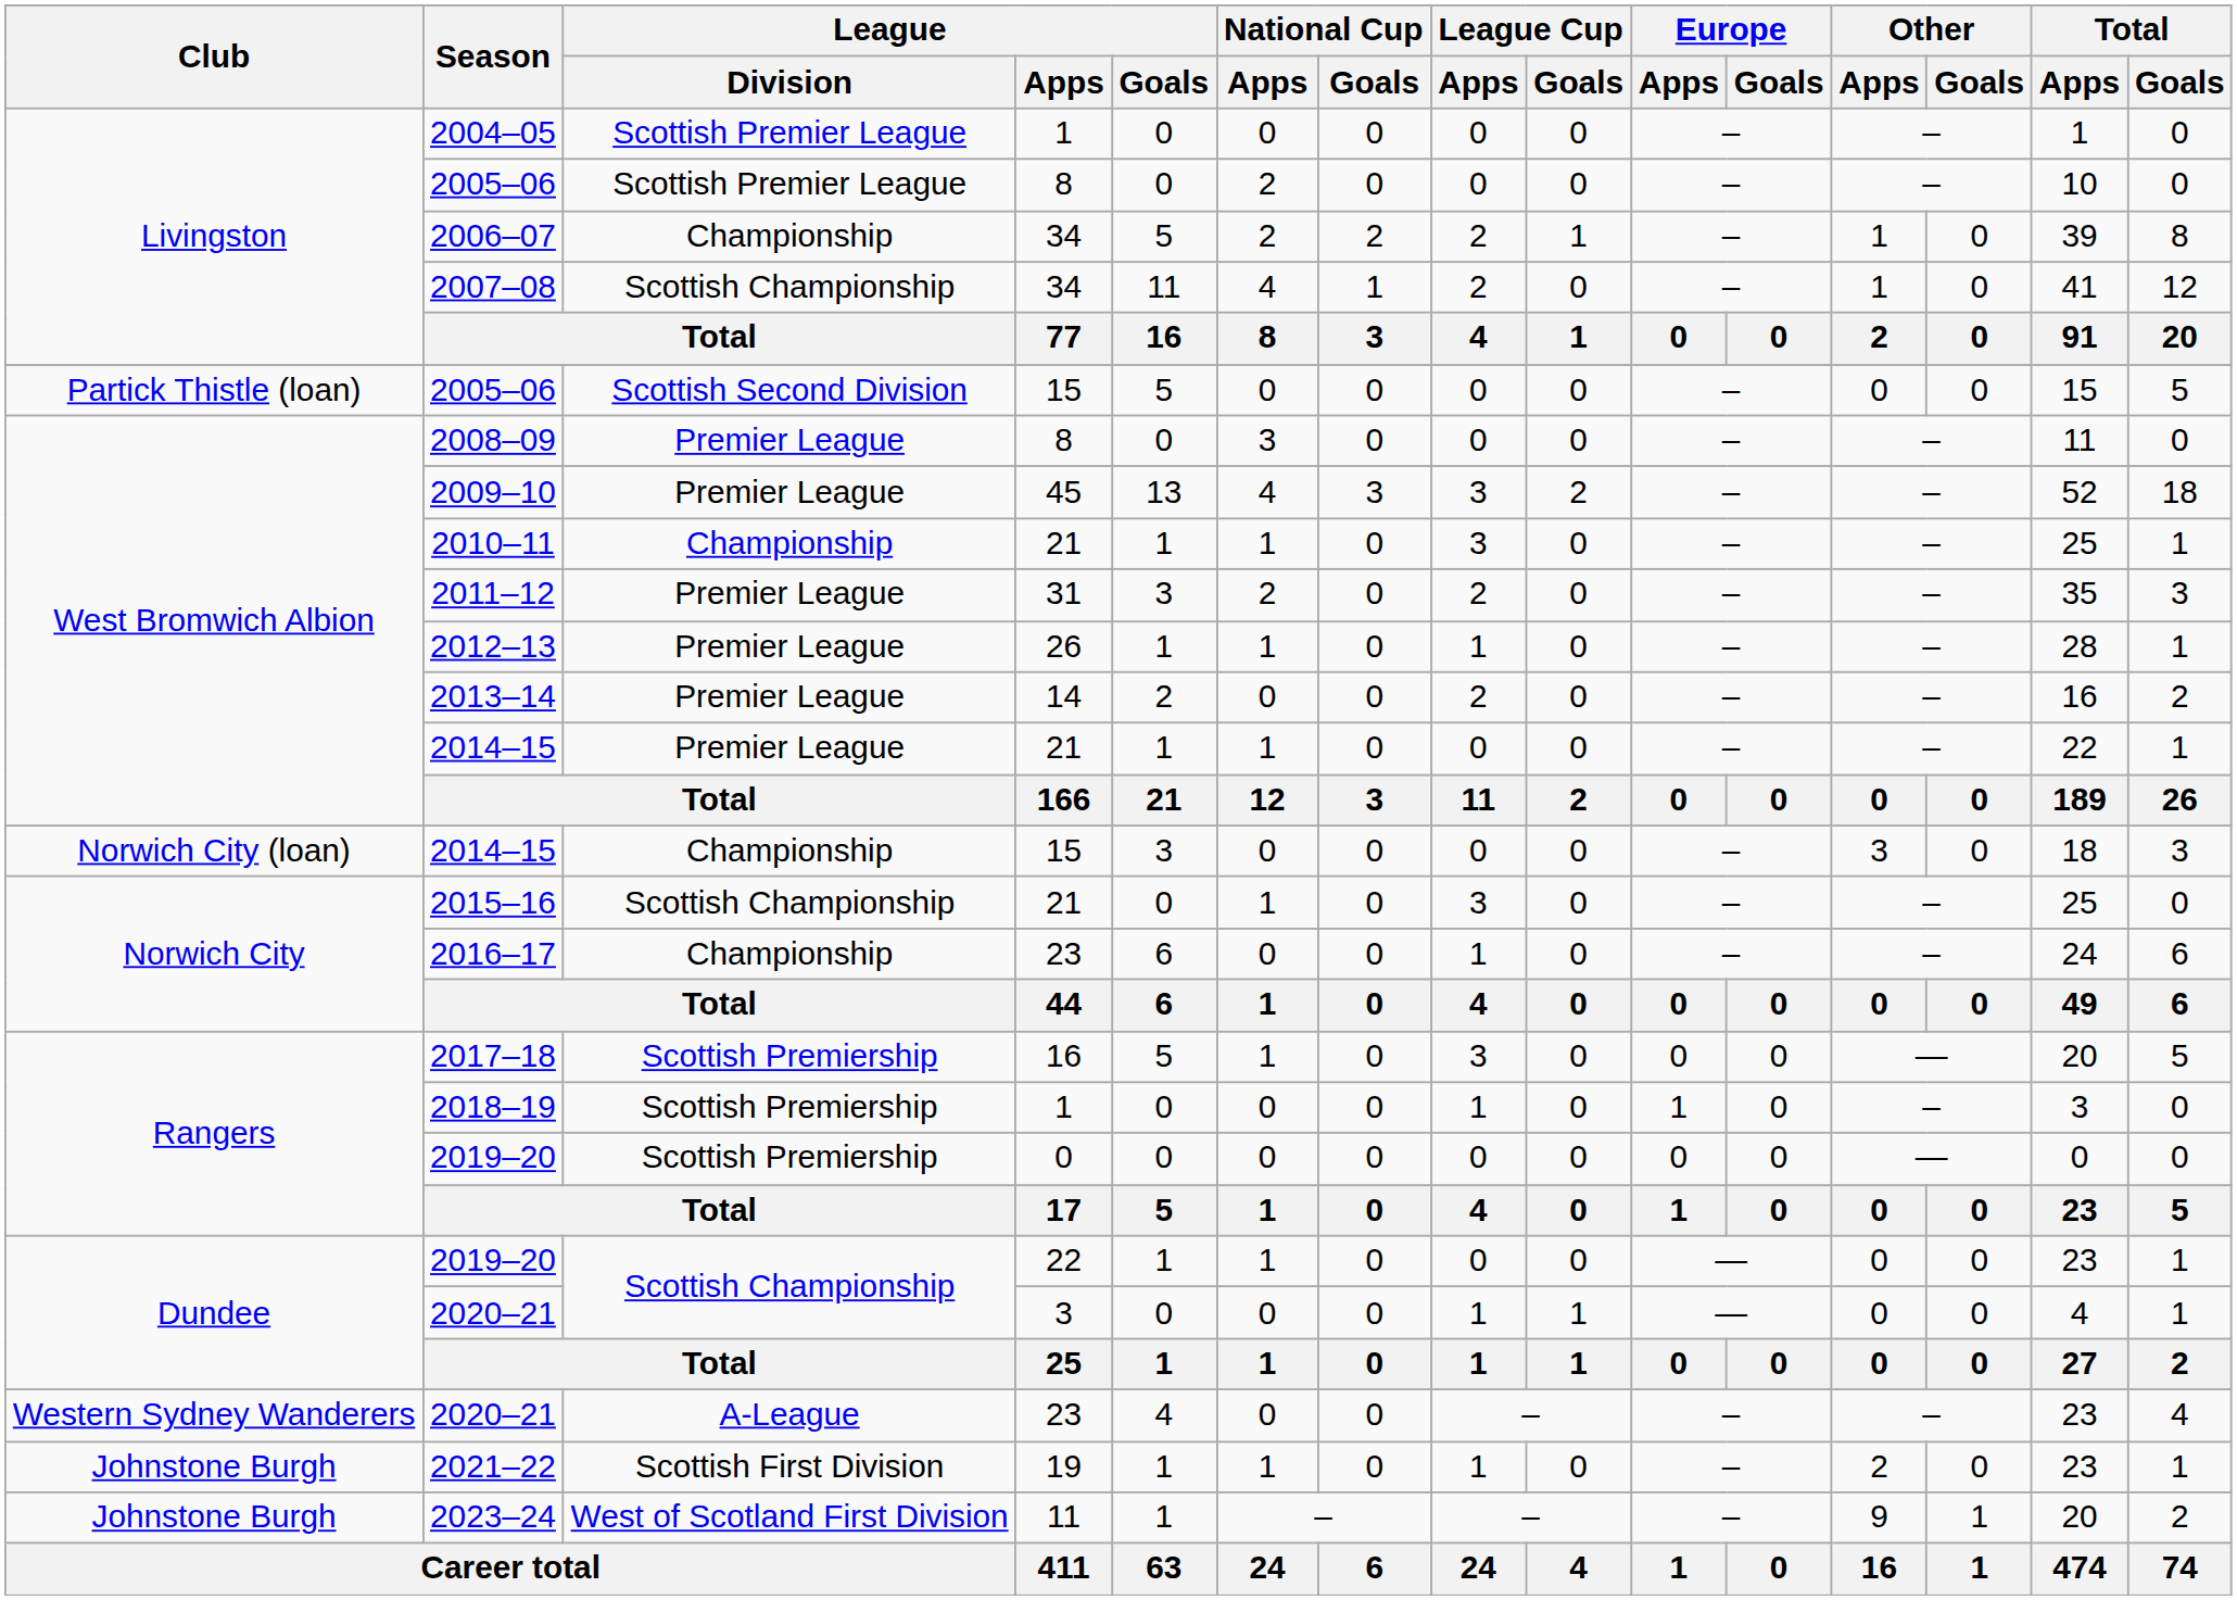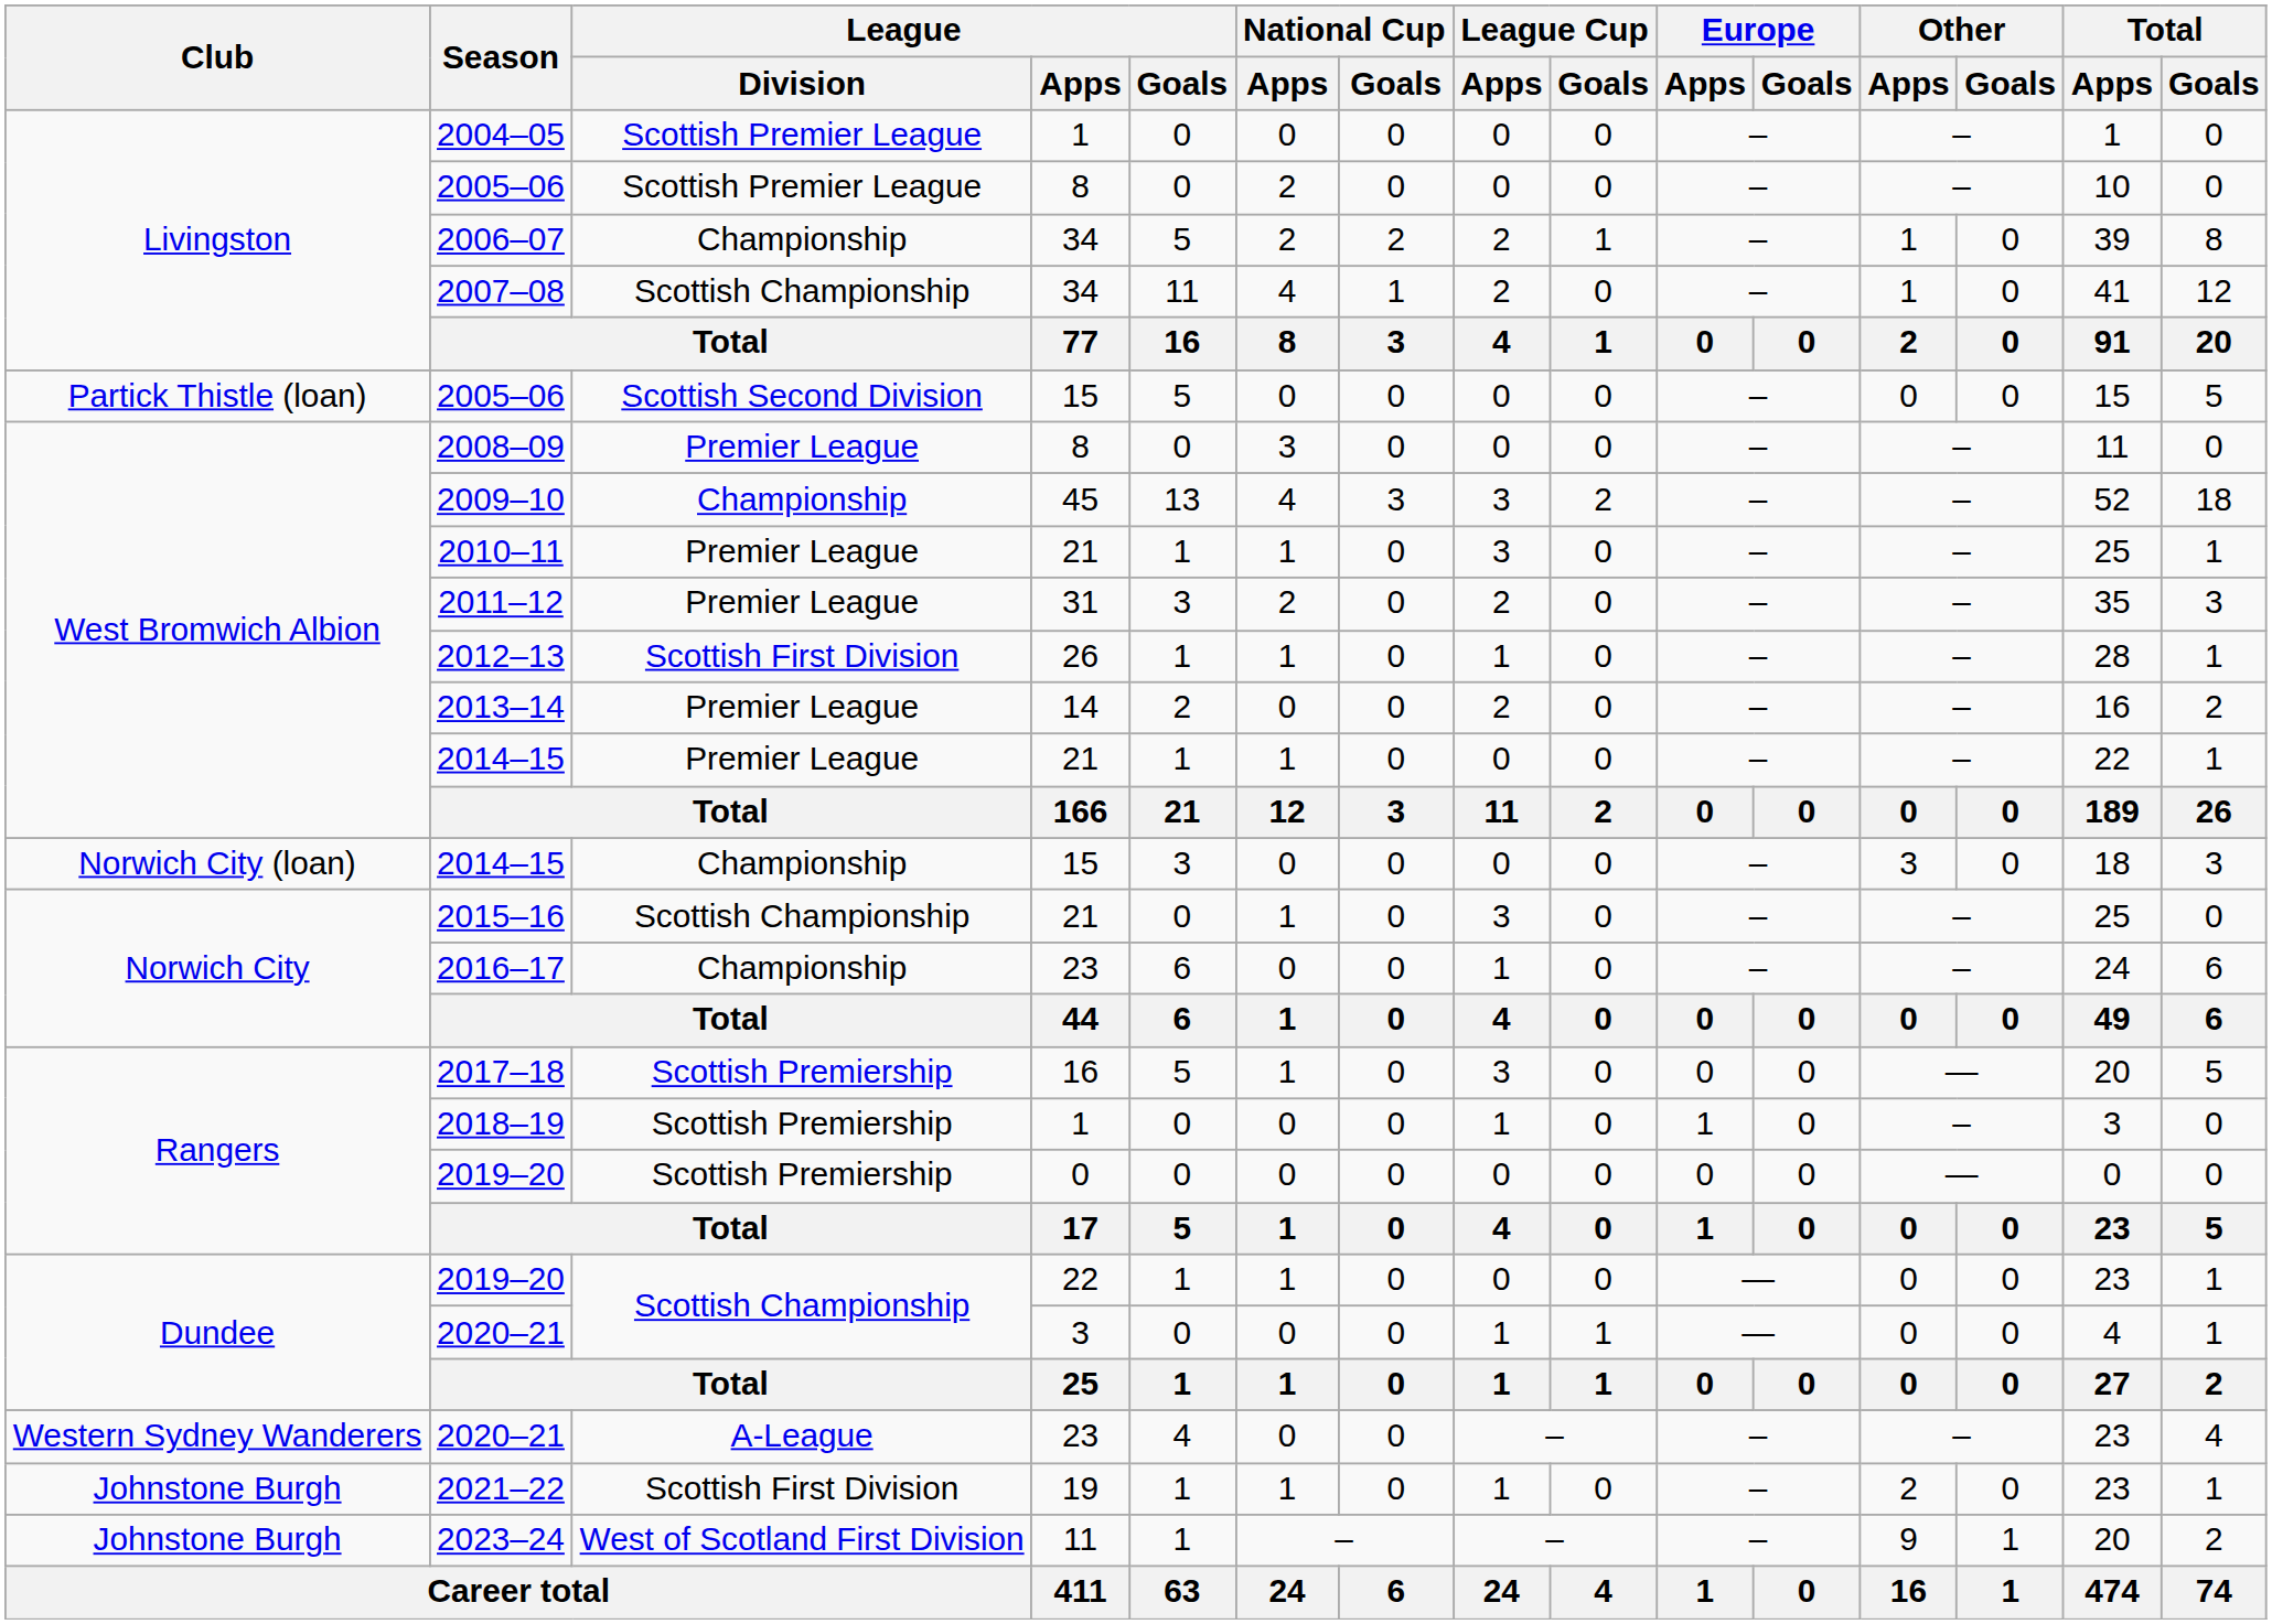2009–10 | League / Division: Premier League -> Championship
2010–11 | League / Division: Championship -> Premier League
2012–13 | League / Division: Premier League -> Scottish First Division
